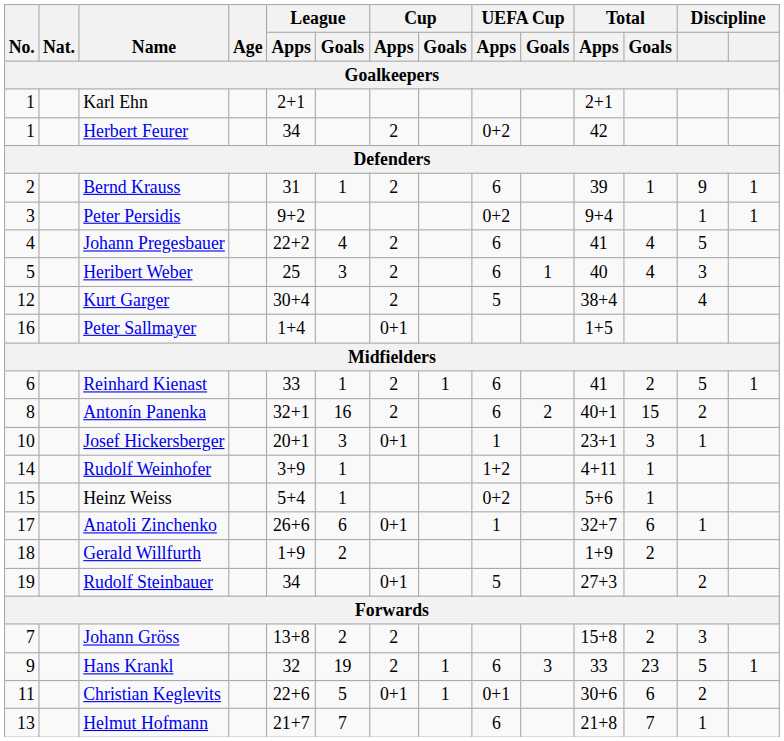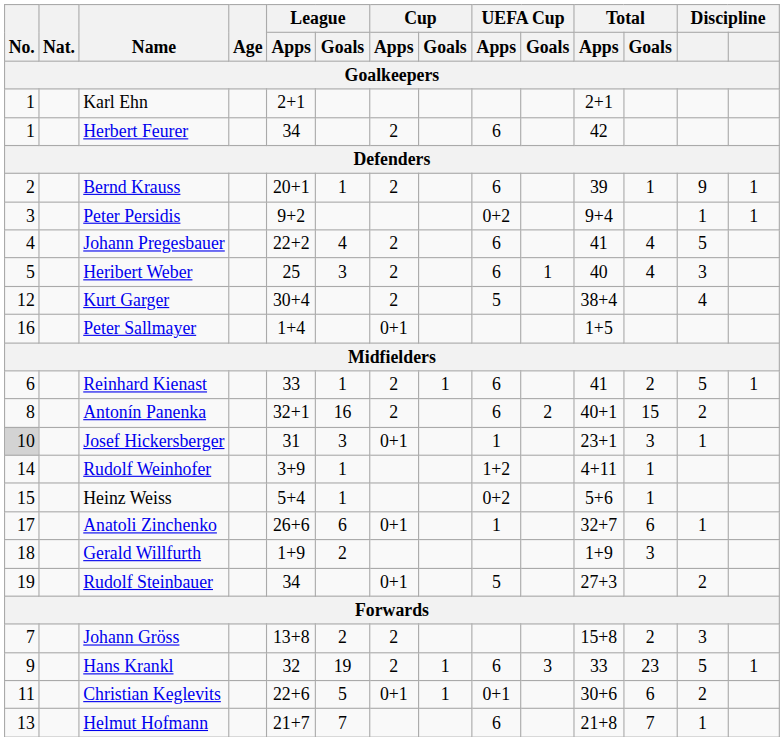Herbert Feurer | UEFA Cup / Apps: 0+2 -> 6
Bernd Krauss | League / Apps: 31 -> 20+1
Josef Hickersberger | No.: no background -> lightgrey background
Josef Hickersberger | League / Apps: 20+1 -> 31
Gerald Willfurth | Total / Goals: 2 -> 3
